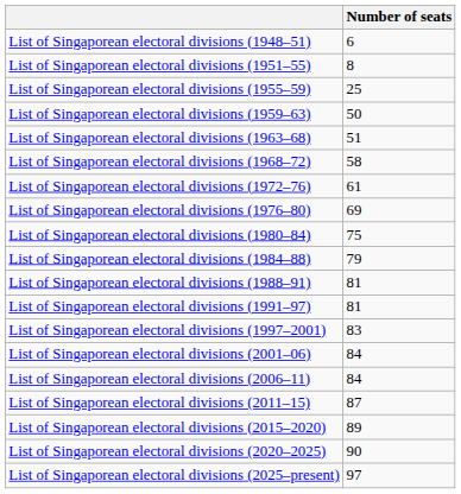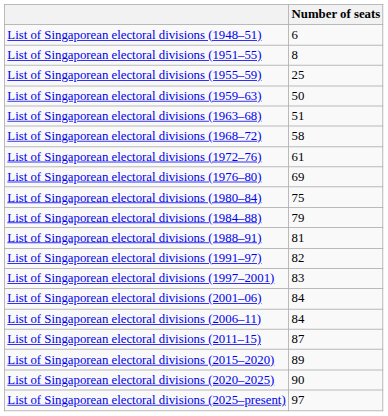List of Singaporean electoral divisions (1991–97) | Number of seats: 81 -> 82
